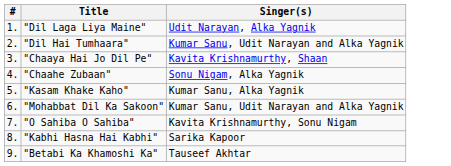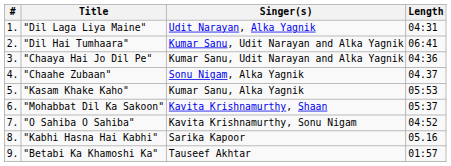+ column: Length | 04:31 | 06:41 | 04:36 | 04.37 | 05:53 | 05:37 | 04:52 | 05.16 | 01:57
"Chaaya Hai Jo Dil Pe" | Singer(s): Kavita Krishnamurthy, Shaan -> Kumar Sanu, Udit Narayan and Alka Yagnik
"Mohabbat Dil Ka Sakoon" | Singer(s): Kumar Sanu, Udit Narayan and Alka Yagnik -> Kavita Krishnamurthy, Shaan
